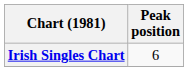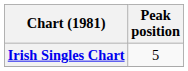Irish Singles Chart | Peak position: 6 -> 5
